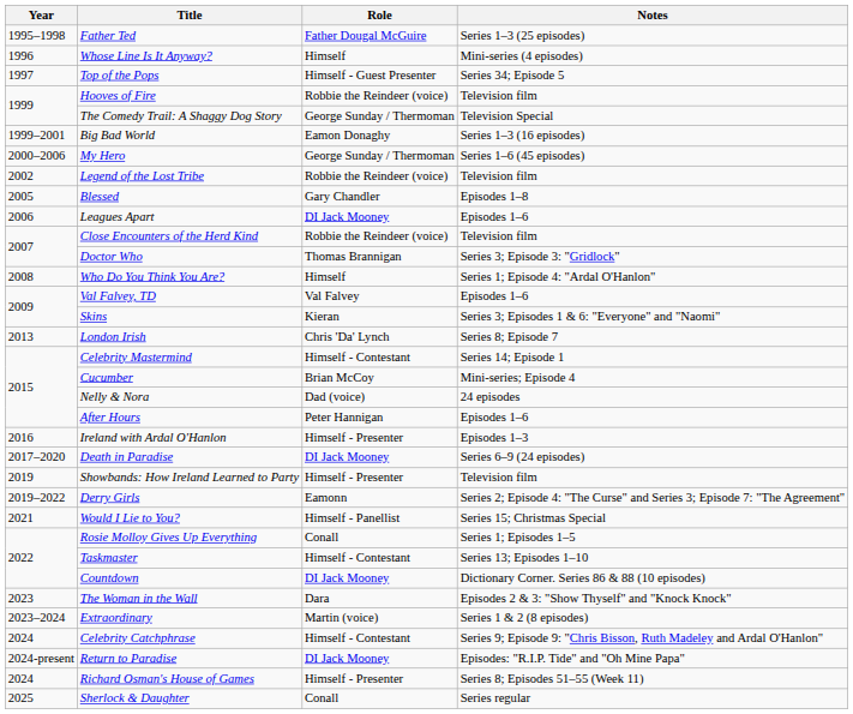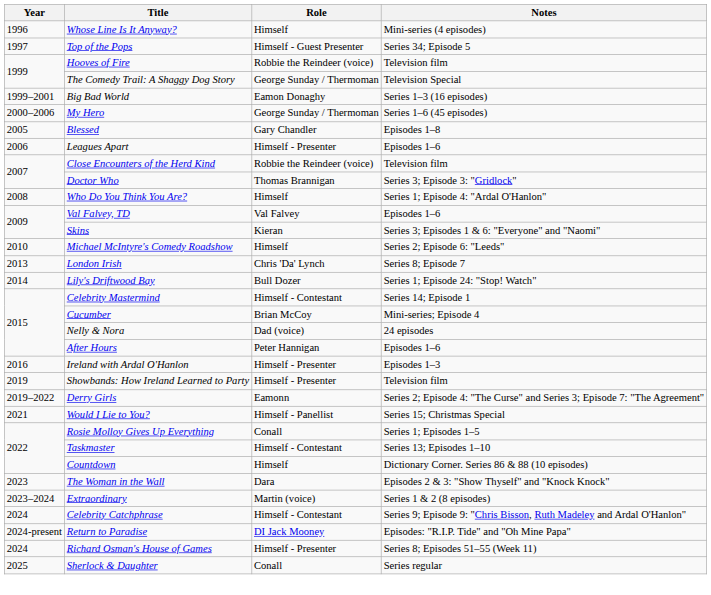- row: 1995–1998 | Father Ted | Father Dougal McGuire | Series 1–3 (25 episodes)
- row: 2002 | Legend of the Lost Tribe | Robbie the Reindeer (voice) | Television film
Leagues Apart | Role: DI Jack Mooney -> Himself - Presenter
+ row: 2010 | Michael McIntyre's Comedy Roadshow | Himself | Series 2; Episode 6: "Leeds"
+ row: 2014 | Lily's Driftwood Bay | Bull Dozer | Series 1; Episode 24: "Stop! Watch"
- row: 2017–2020 | Death in Paradise | DI Jack Mooney | Series 6–9 (24 episodes)
Countdown | Role: DI Jack Mooney -> Himself
